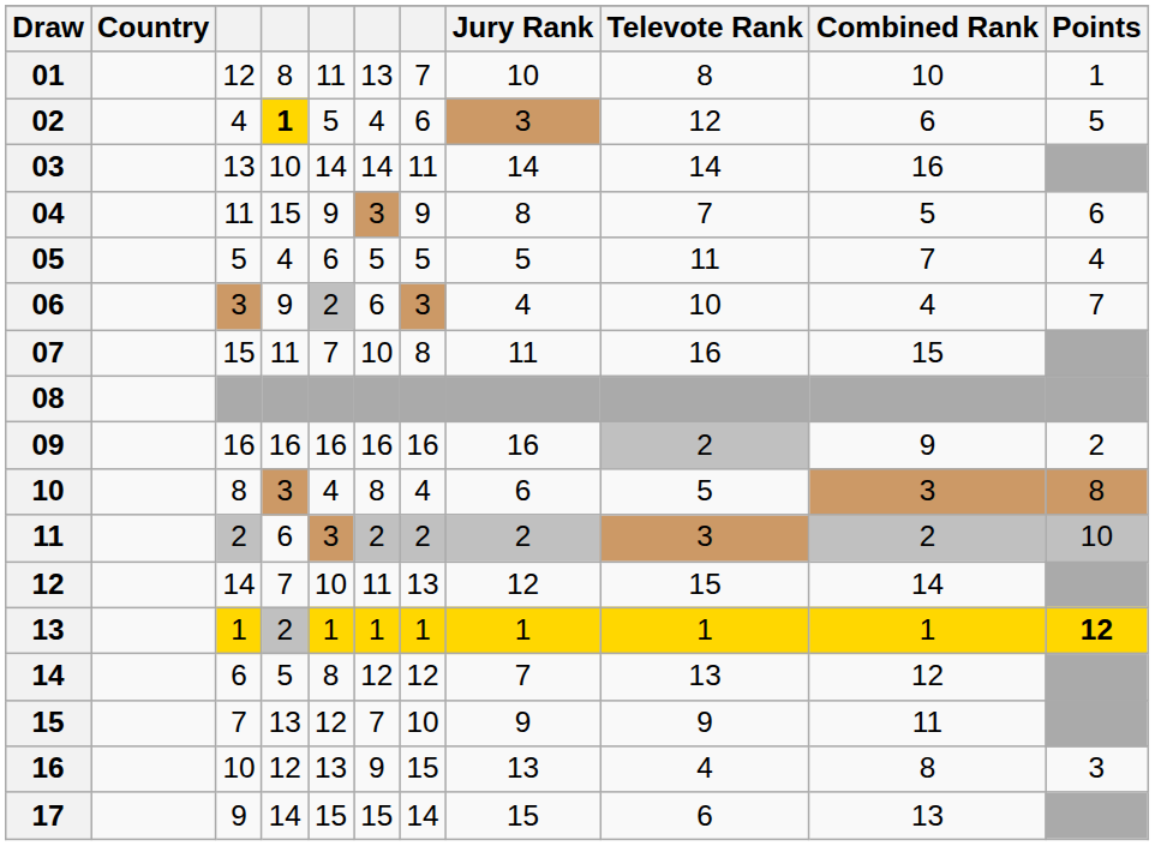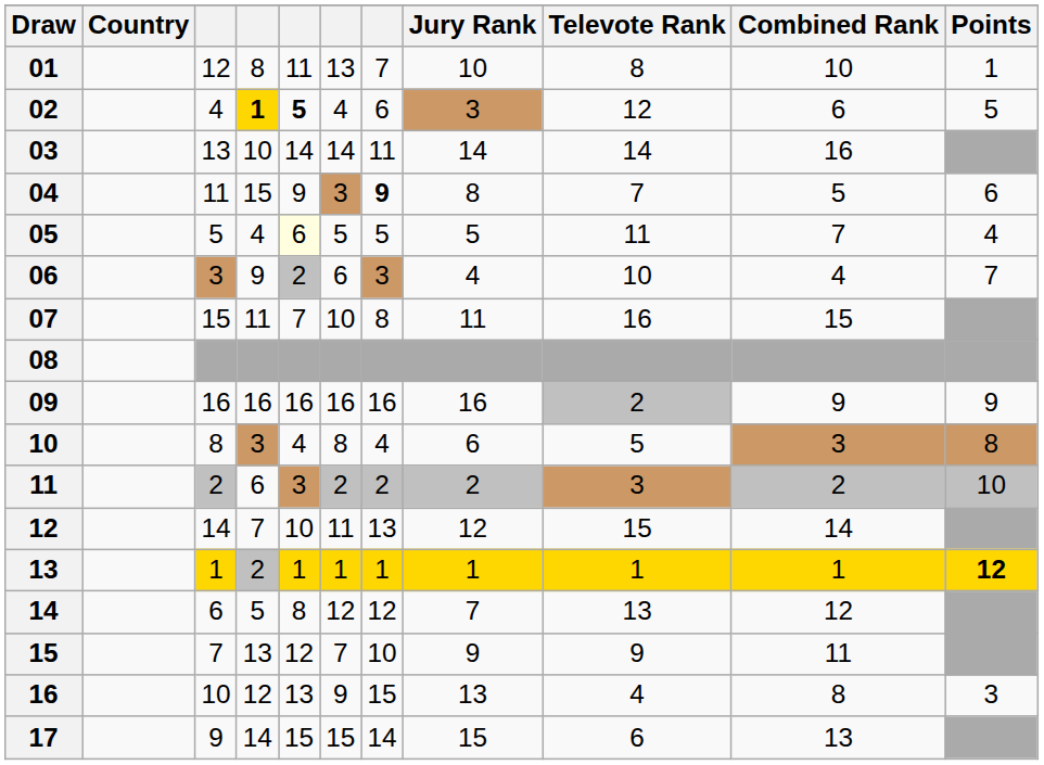02 | column 5: normal -> bold
04 | column 7: normal -> bold
05 | column 5: no background -> lightyellow background
09 | Points: 2 -> 9
